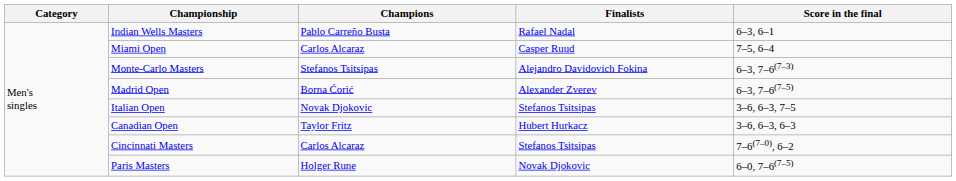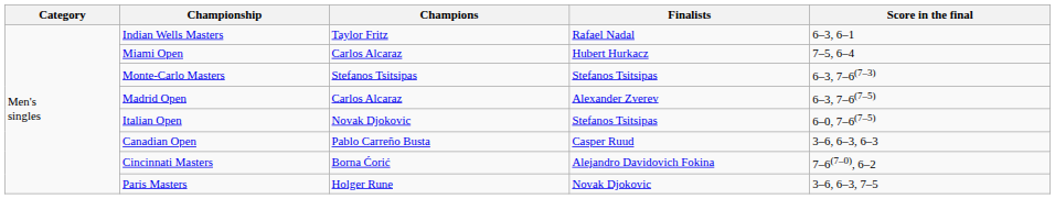Indian Wells Masters | Champions: Pablo Carreño Busta -> Taylor Fritz
Miami Open | Finalists: Casper Ruud -> Hubert Hurkacz
Monte-Carlo Masters | Finalists: Alejandro Davidovich Fokina -> Stefanos Tsitsipas
Madrid Open | Champions: Borna Ćorić -> Carlos Alcaraz
Italian Open | Score in the final: 3–6, 6–3, 7–5 -> 6–0, 7–6(7–5)
Canadian Open | Champions: Taylor Fritz -> Pablo Carreño Busta
Canadian Open | Finalists: Hubert Hurkacz -> Casper Ruud
Cincinnati Masters | Champions: Carlos Alcaraz -> Borna Ćorić
Cincinnati Masters | Finalists: Stefanos Tsitsipas -> Alejandro Davidovich Fokina
Paris Masters | Score in the final: 6–0, 7–6(7–5) -> 3–6, 6–3, 7–5
